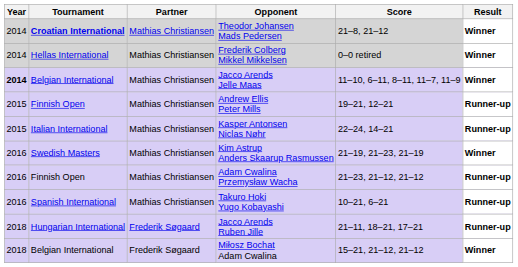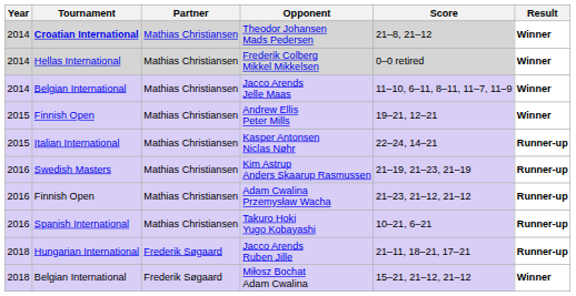Jacco Arends Jelle Maas | Year: bold -> normal
Andrew Ellis Peter Mills | Result: Runner-up -> Winner
Kim Astrup Anders Skaarup Rasmussen | Result: Winner -> Runner-up
